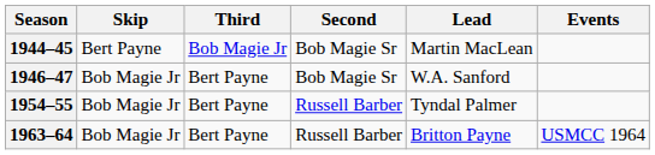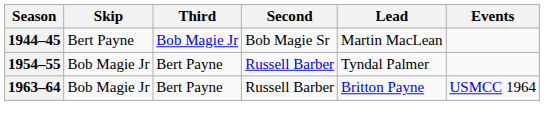- row: 1946–47 | Bob Magie Jr | Bert Payne | Bob Magie Sr | W.A. Sanford
